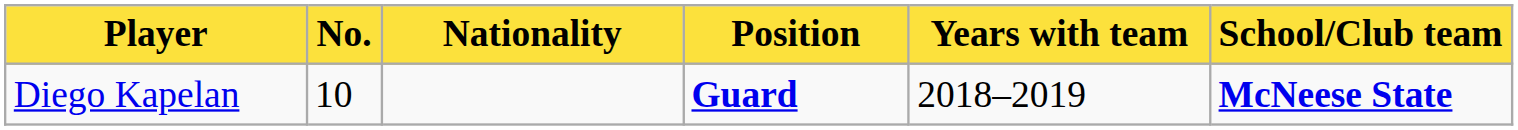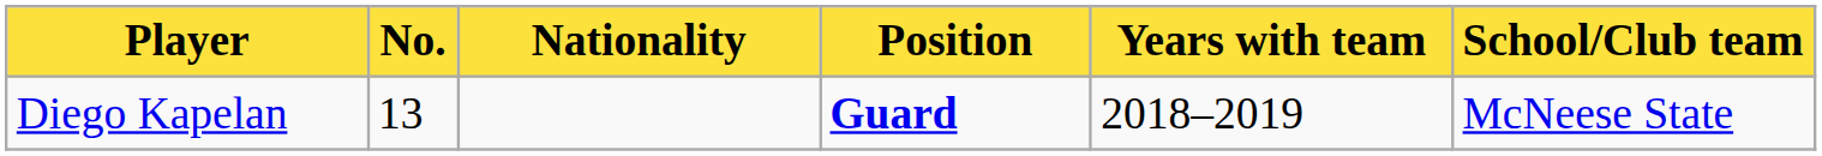Diego Kapelan | No.: 10 -> 13
Diego Kapelan | School/Club team: bold -> normal
